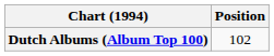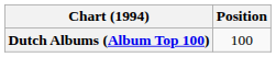Dutch Albums (Album Top 100) | Position: 102 -> 100
